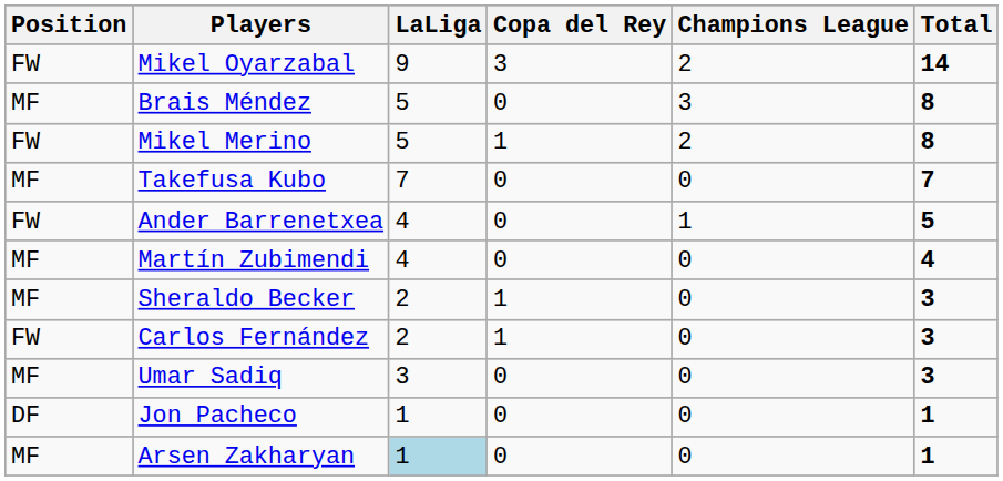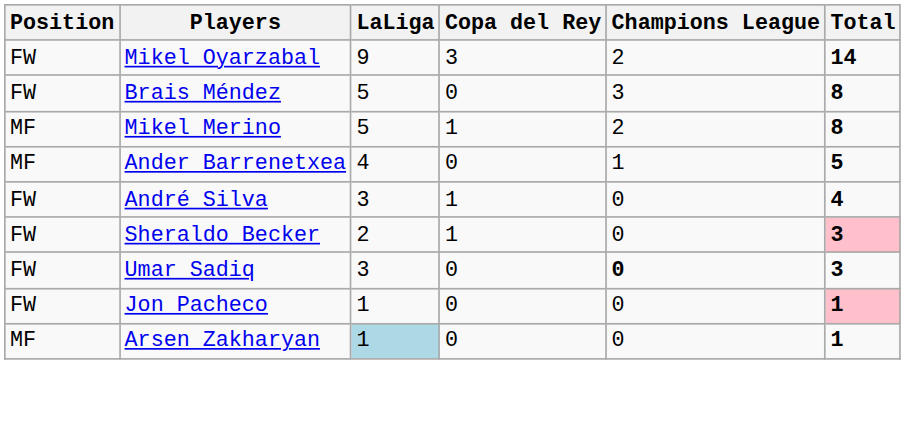Brais Méndez | Position: MF -> FW
Mikel Merino | Position: FW -> MF
- row: MF | Takefusa Kubo | 7 | 0 | 0 | 7
Ander Barrenetxea | Position: FW -> MF
+ row: FW | André Silva | 3 | 1 | 0 | 4
- row: MF | Martín Zubimendi | 4 | 0 | 0 | 4
Sheraldo Becker | Position: MF -> FW
Sheraldo Becker | Total: no background -> pink background
- row: FW | Carlos Fernández | 2 | 1 | 0 | 3
Umar Sadiq | Position: MF -> FW
Umar Sadiq | Champions League: normal -> bold
Jon Pacheco | Position: DF -> FW
Jon Pacheco | Total: no background -> pink background
